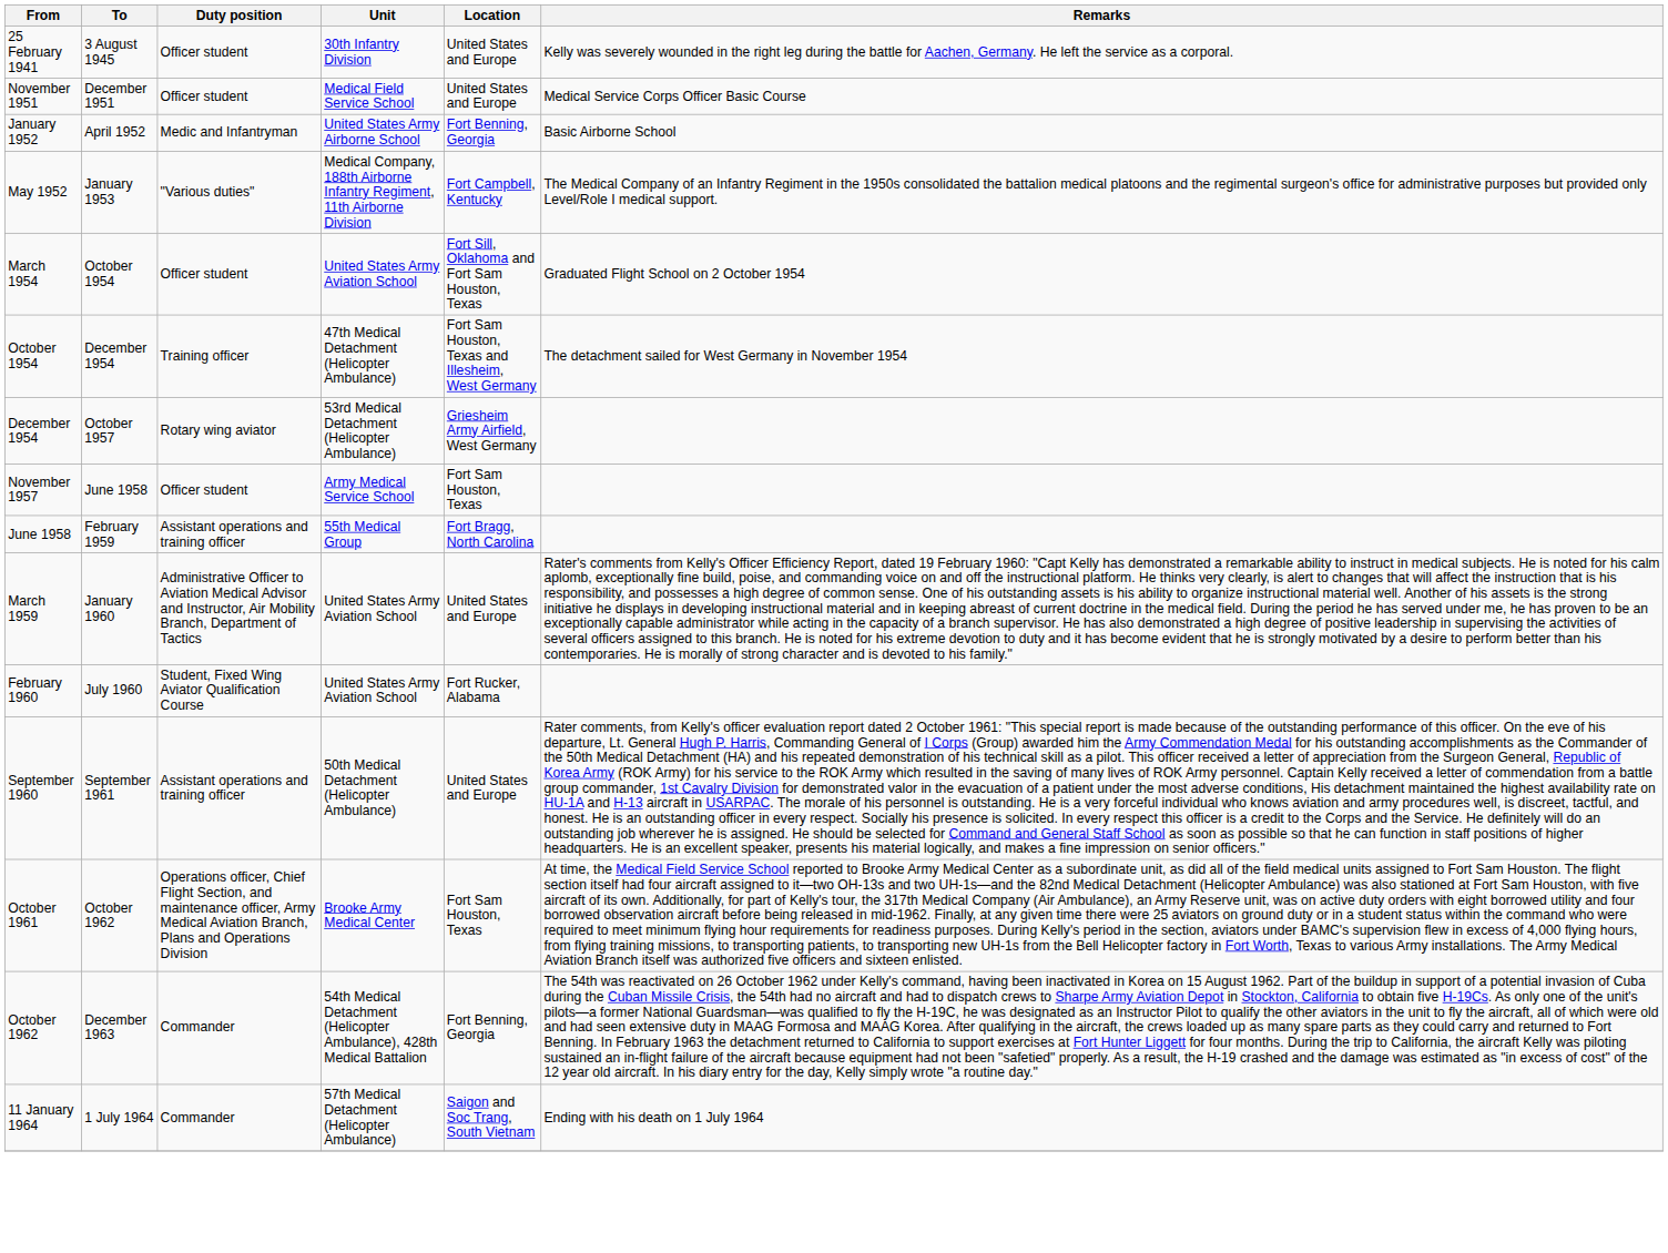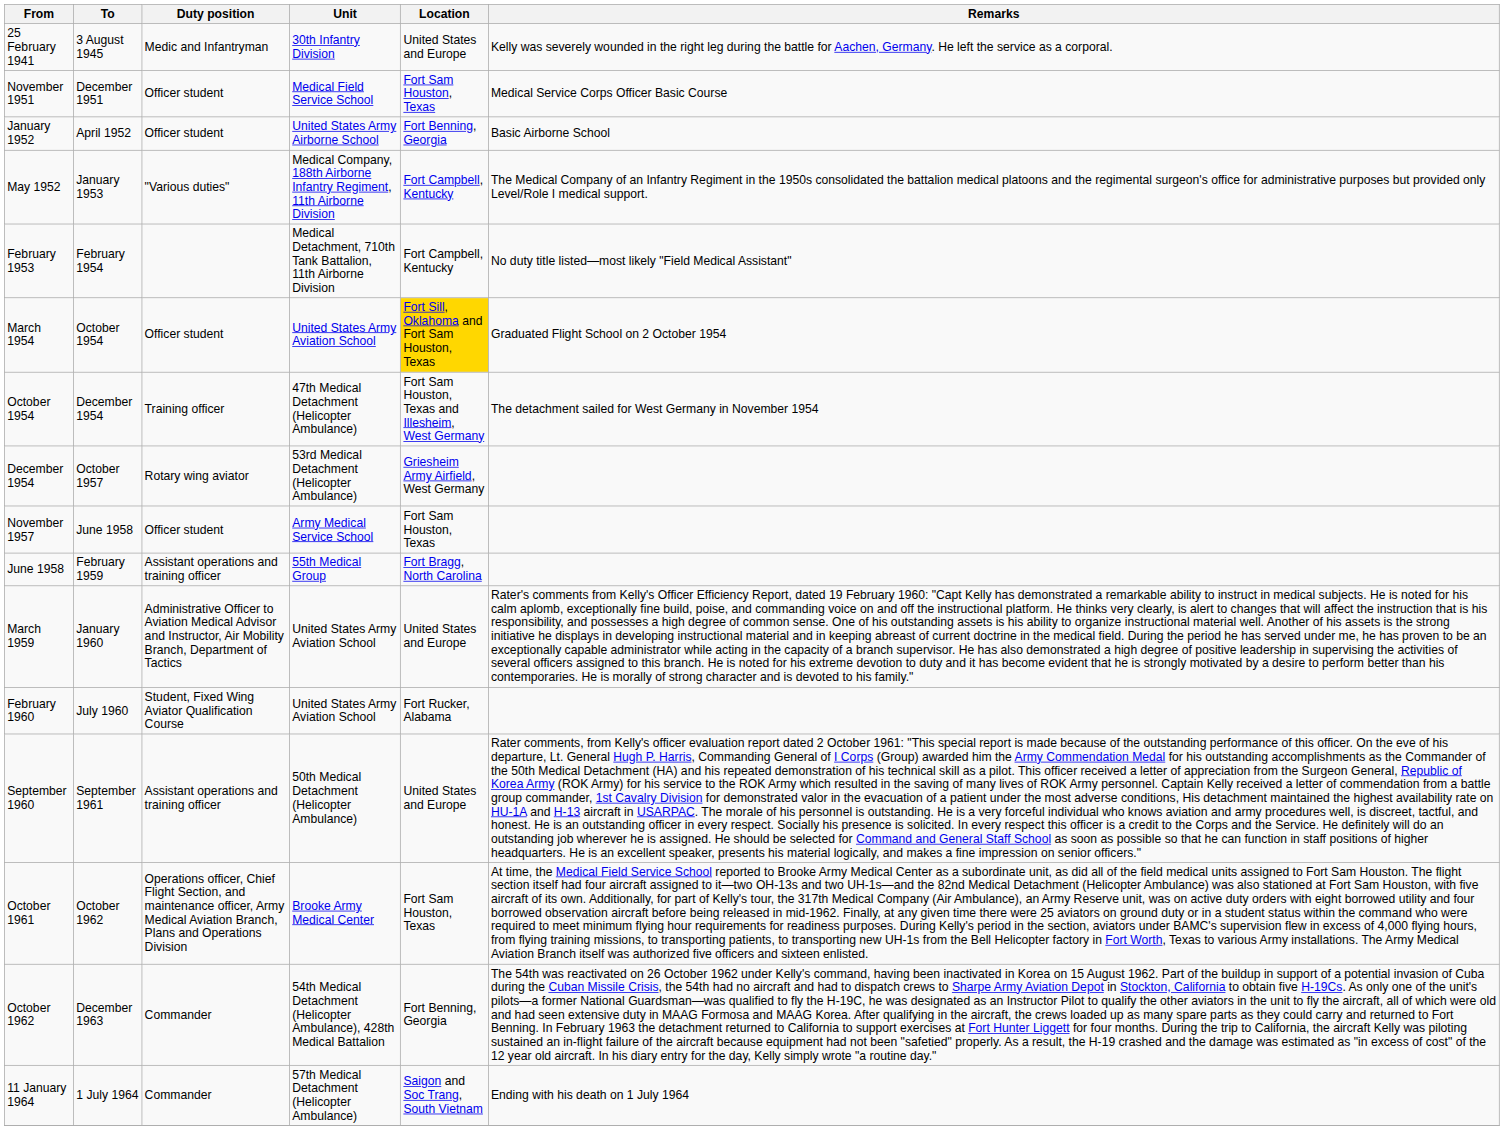25 February 1941 | Duty position: Officer student -> Medic and Infantryman
November 1951 | Location: United States and Europe -> Fort Sam Houston, Texas
January 1952 | Duty position: Medic and Infantryman -> Officer student
+ row: February 1953 | February 1954 | Medical Detachment, 710th Tank Battalion, 11th Airborne Division | Fort Campbell, Kentucky | No duty title listed—most likely "Field Medical Assistant"
March 1954 | Location: no background -> gold background
